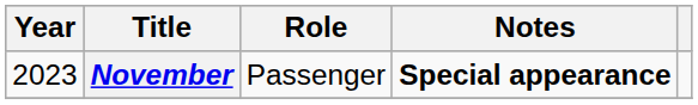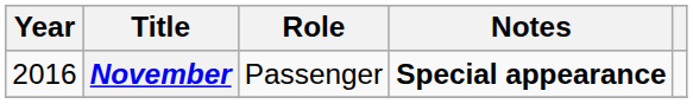November | Year: 2023 -> 2016
